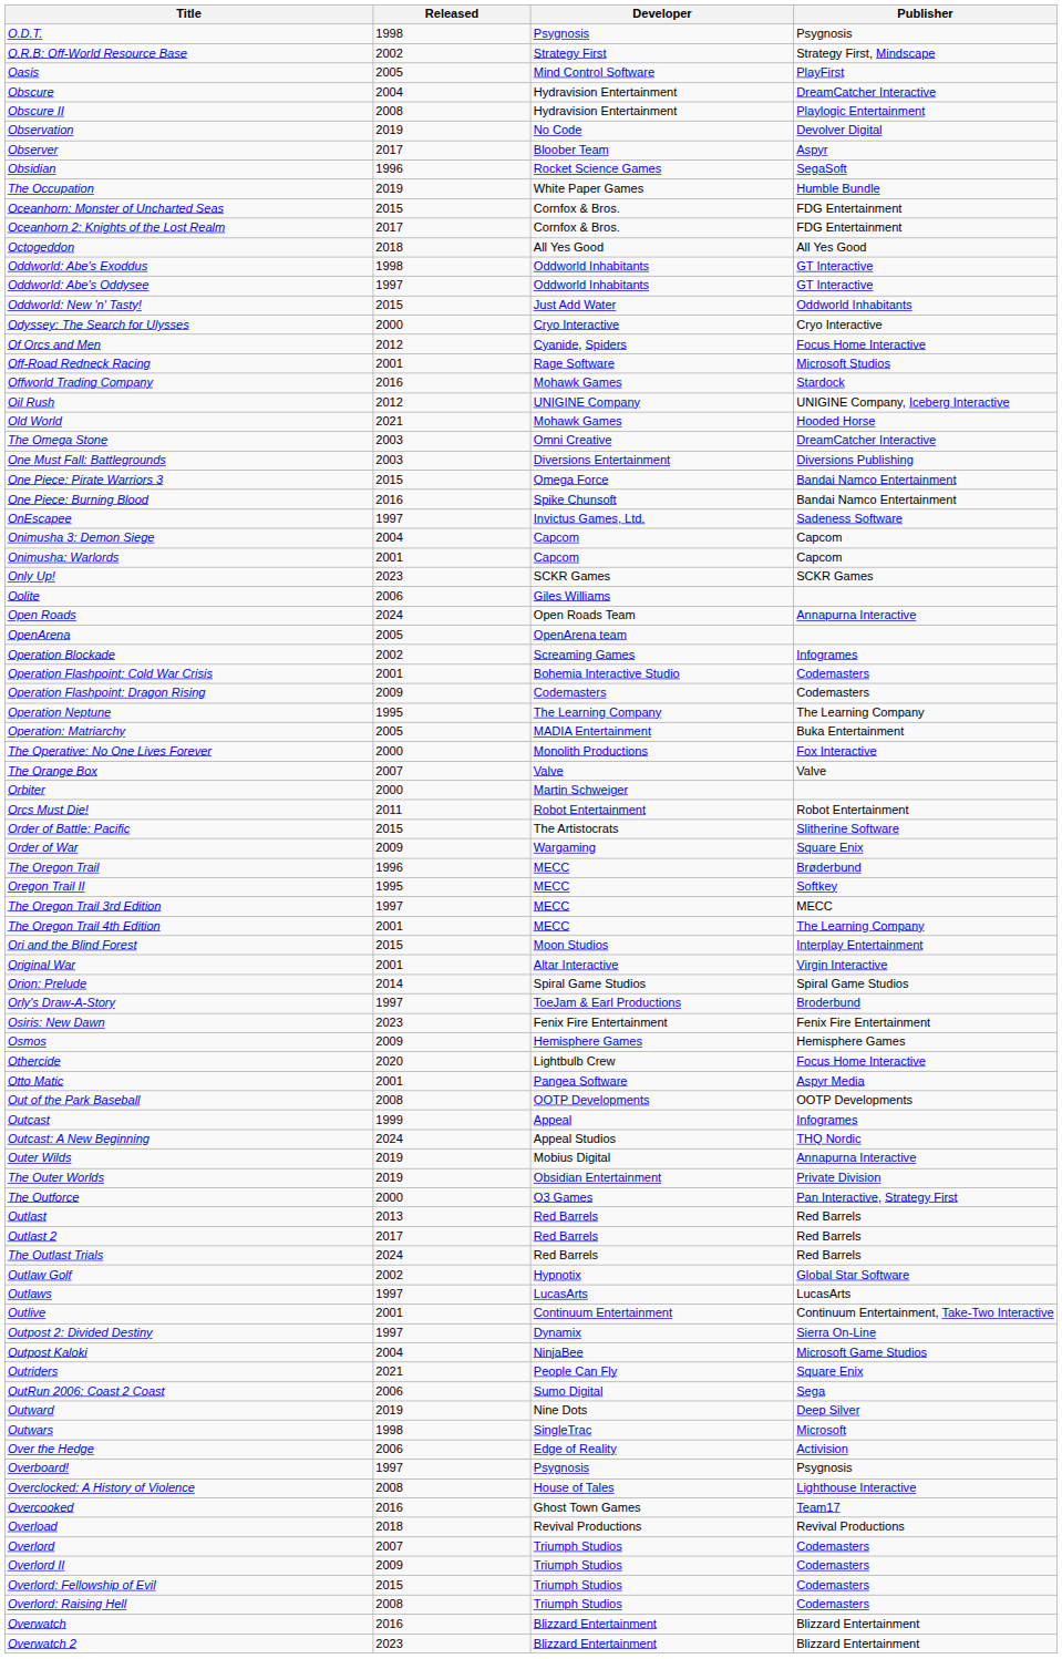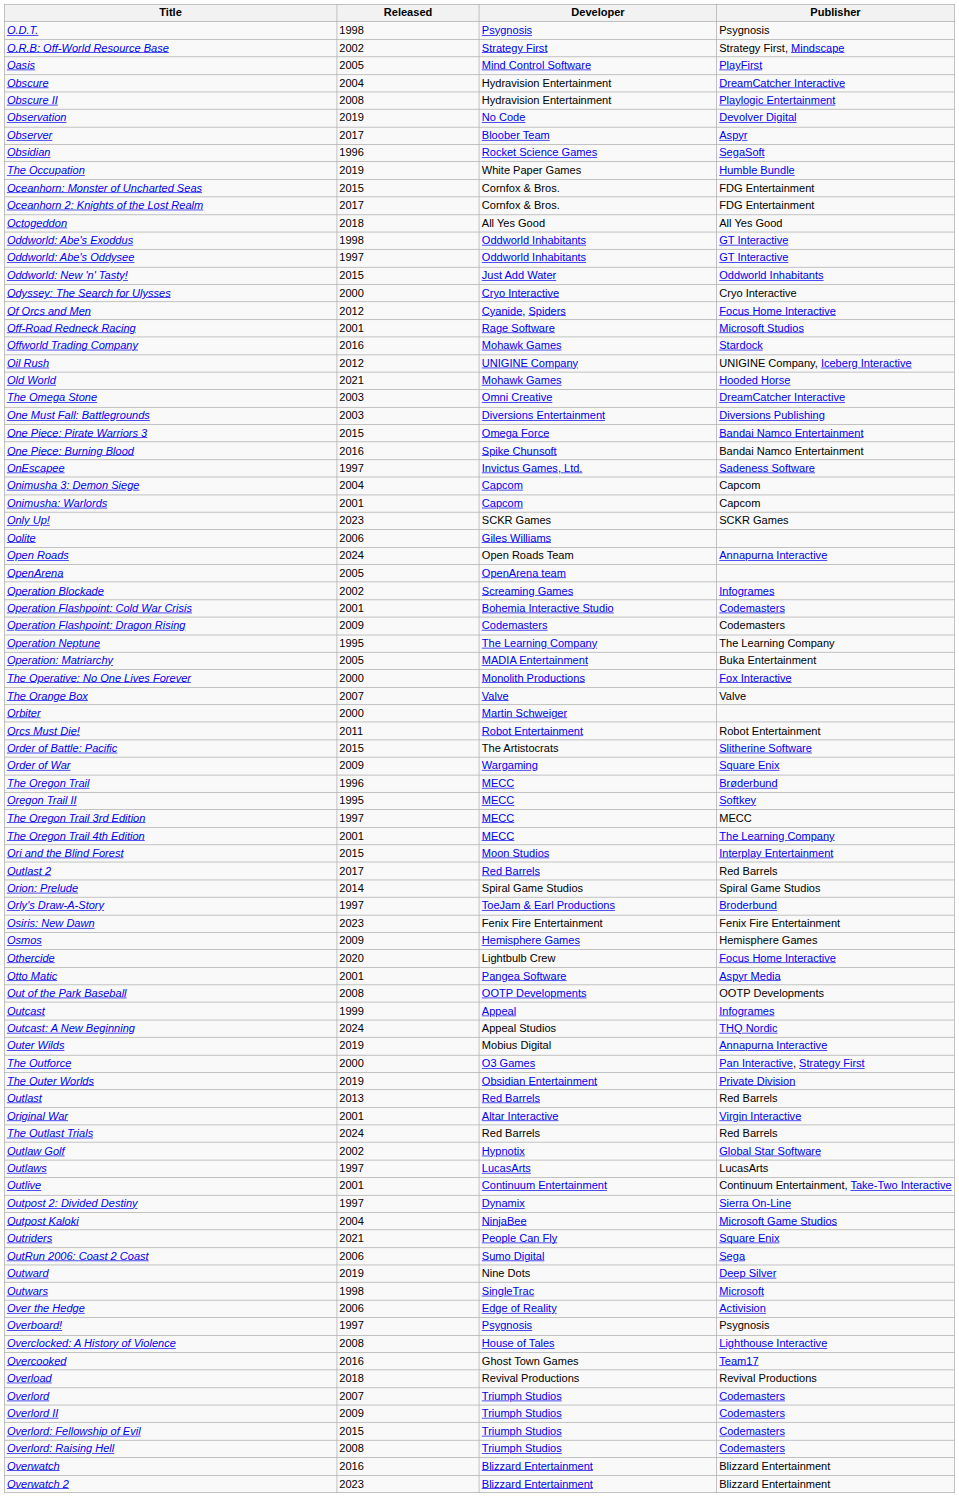rows swapped: Original War <-> Outlast 2
rows swapped: The Outer Worlds <-> The Outforce
